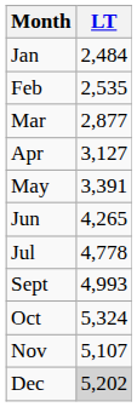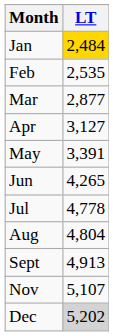Jan | LT: no background -> gold background
+ row: Aug | 4,804
Sept | LT: 4,993 -> 4,913
- row: Oct | 5,324
